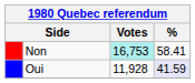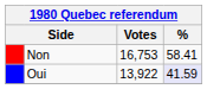Non | Votes: paleturquoise background -> no background
Oui | Votes: 11,928 -> 13,922
